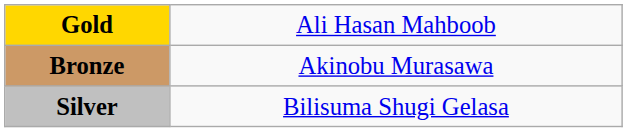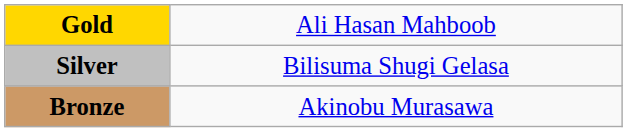rows swapped: Silver <-> Bronze
